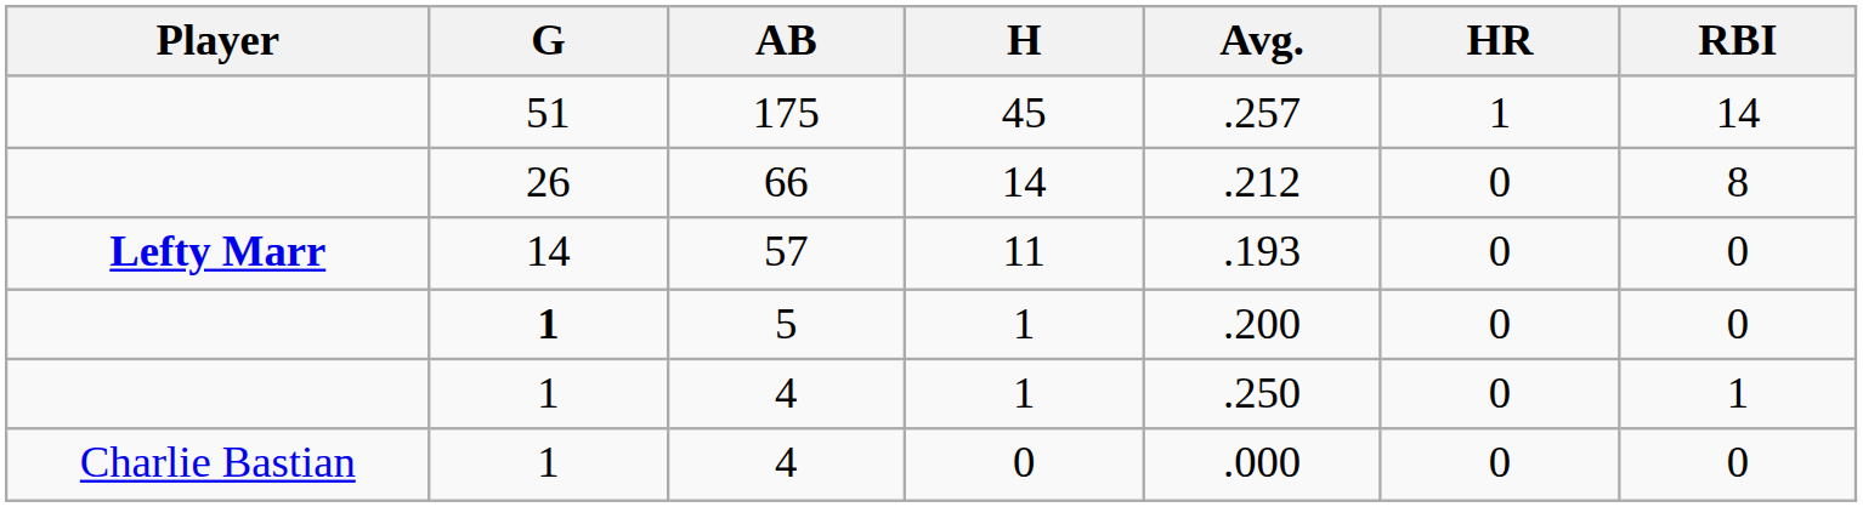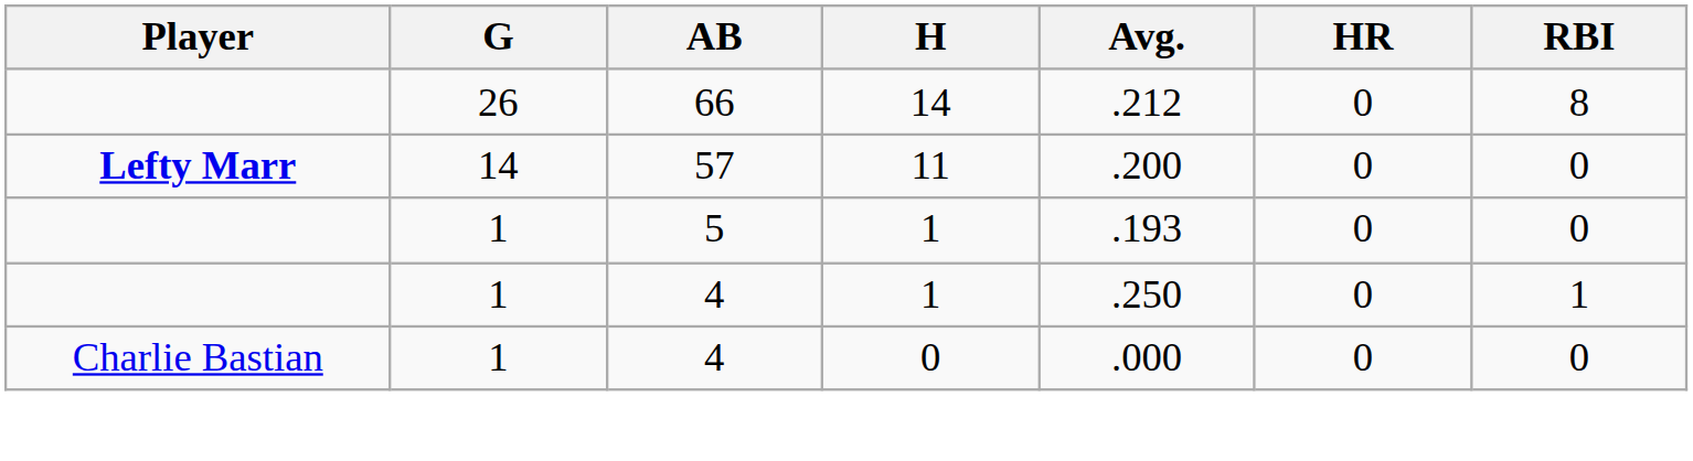- row: 51 | 175 | 45 | .257 | 1 | 14
57 | Avg.: .193 -> .200
5 | G: bold -> normal
5 | Avg.: .200 -> .193
